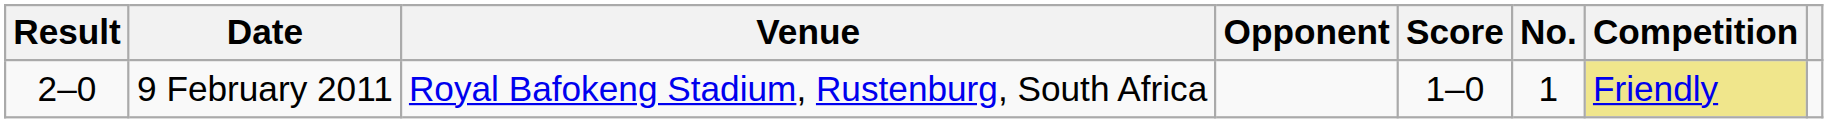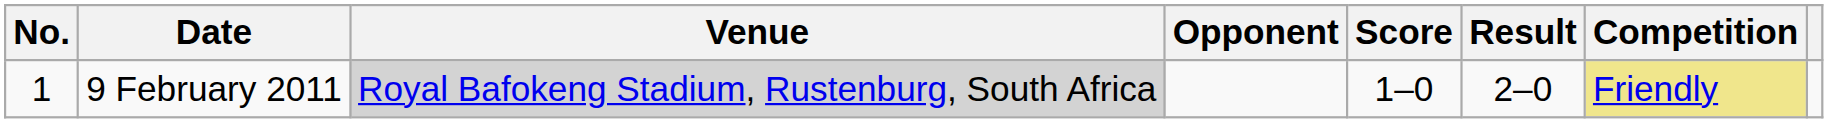columns swapped: No. <-> Result
9 February 2011 | Venue: no background -> lightgrey background
